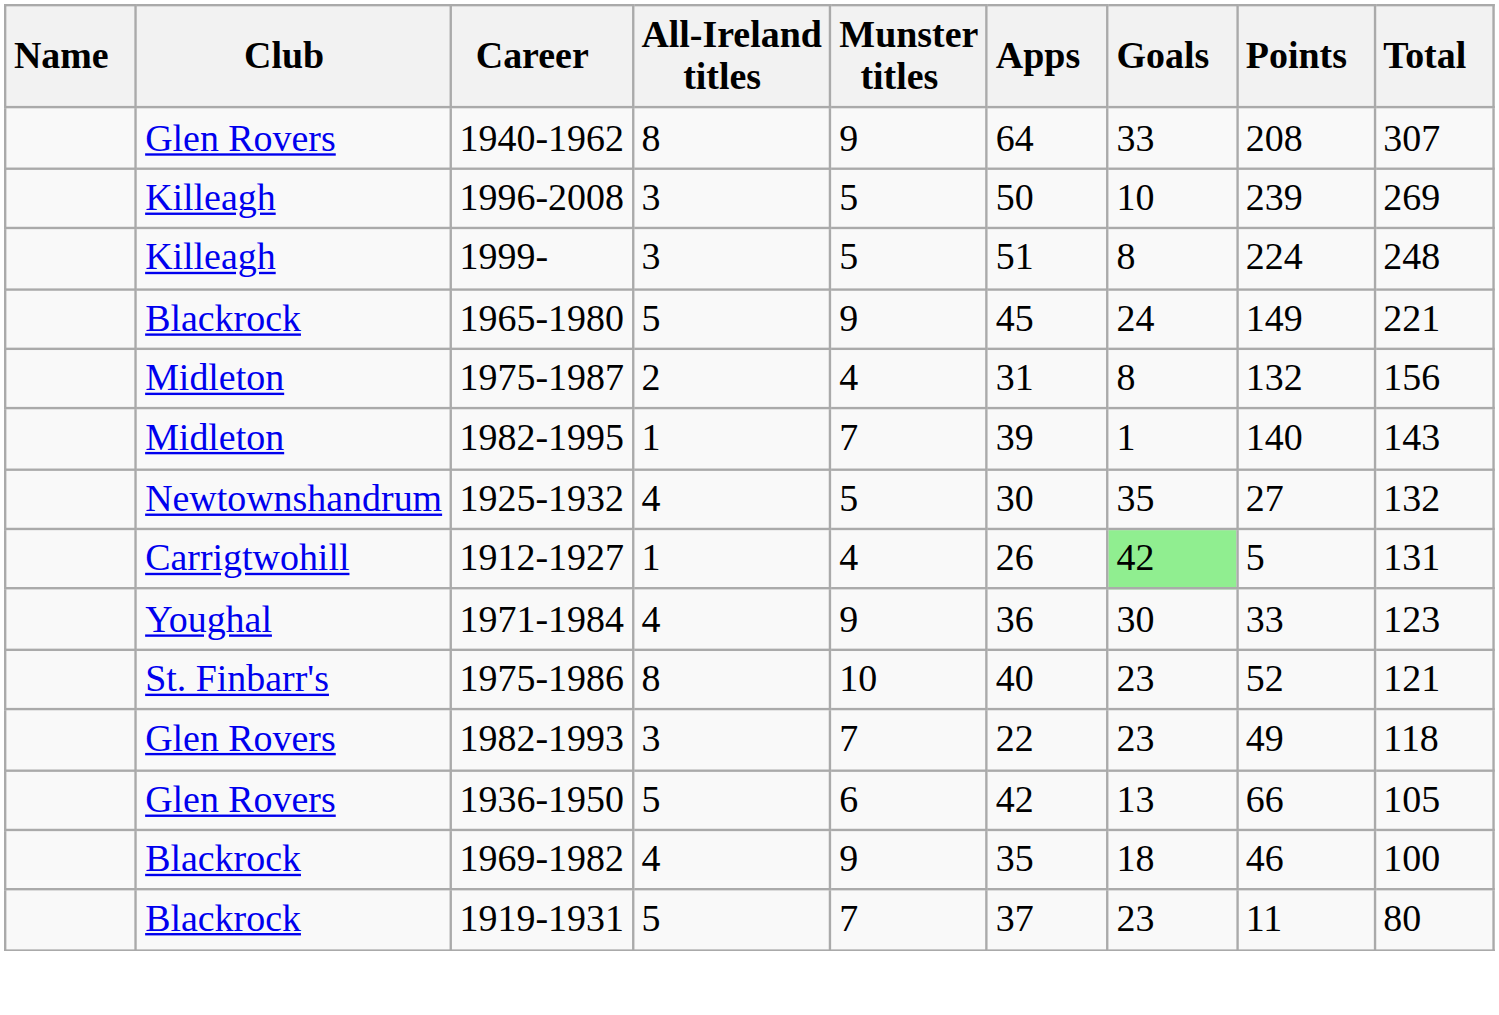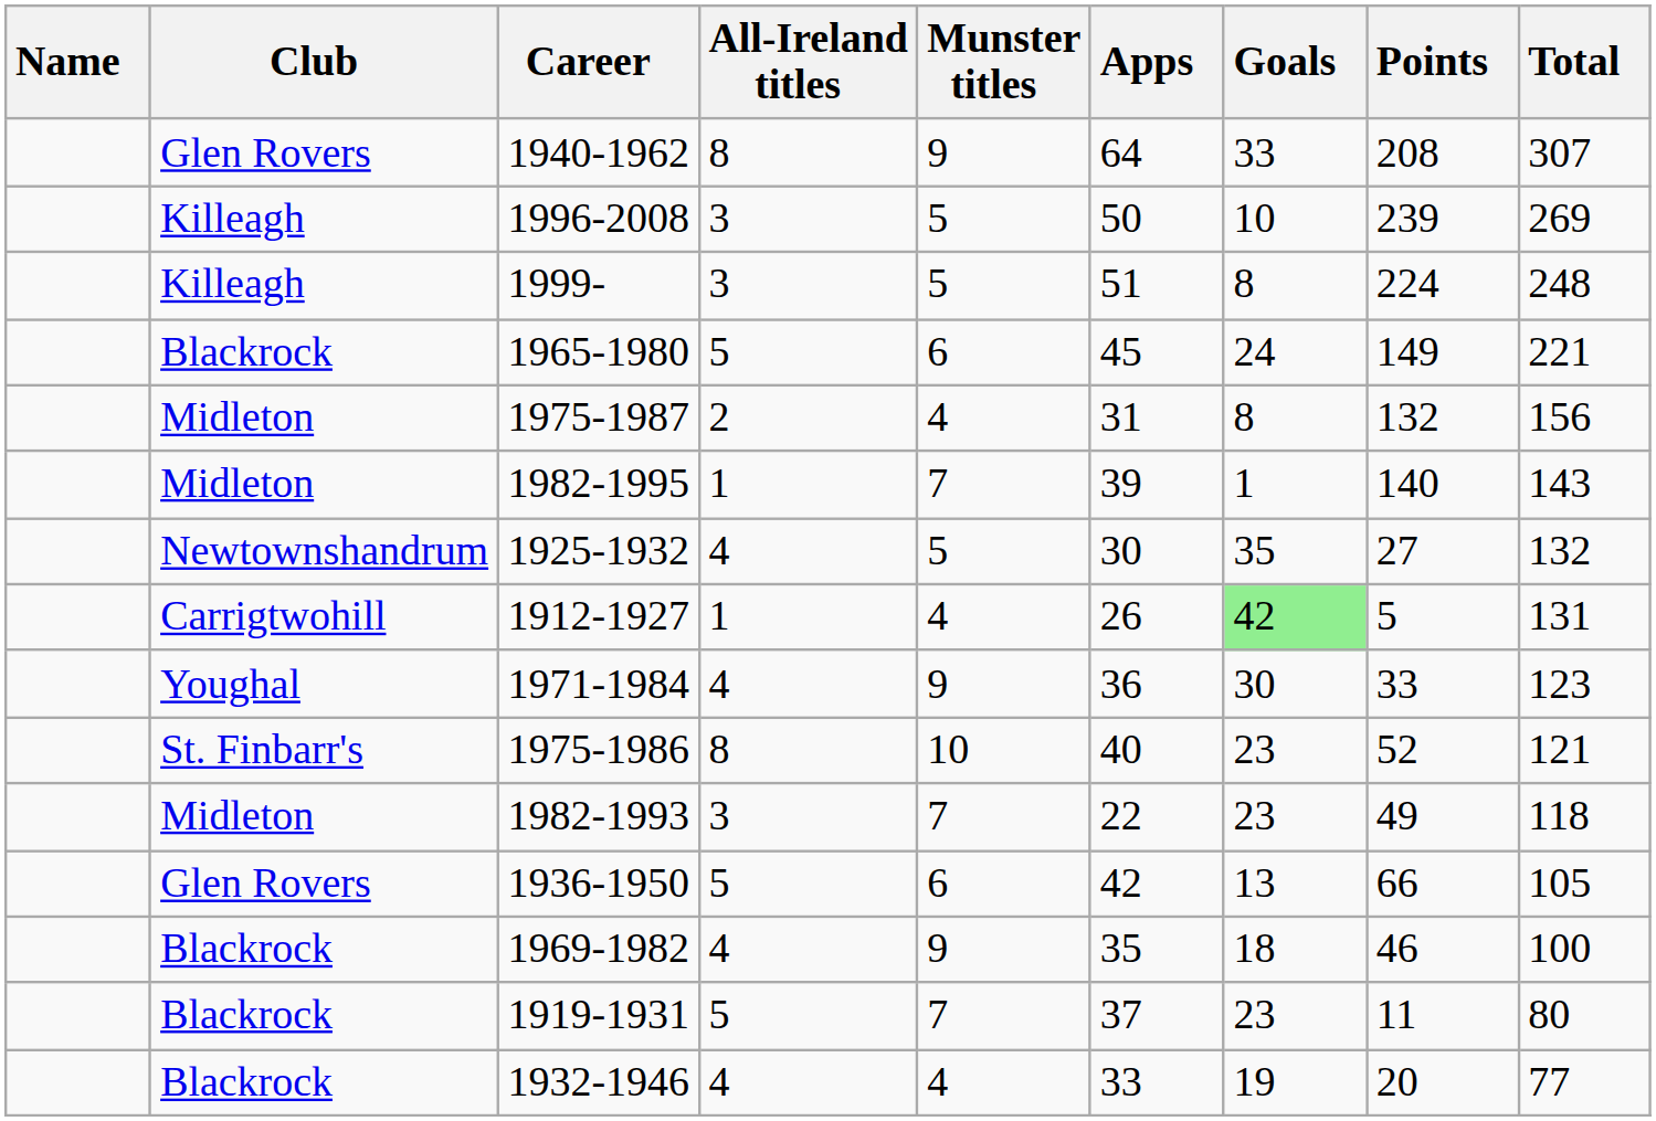1965-1980 | Munster titles: 9 -> 6
1982-1993 | Club: Glen Rovers -> Midleton
+ row: Blackrock | 1932-1946 | 4 | 4 | 33 | 19 | 20 | 77
